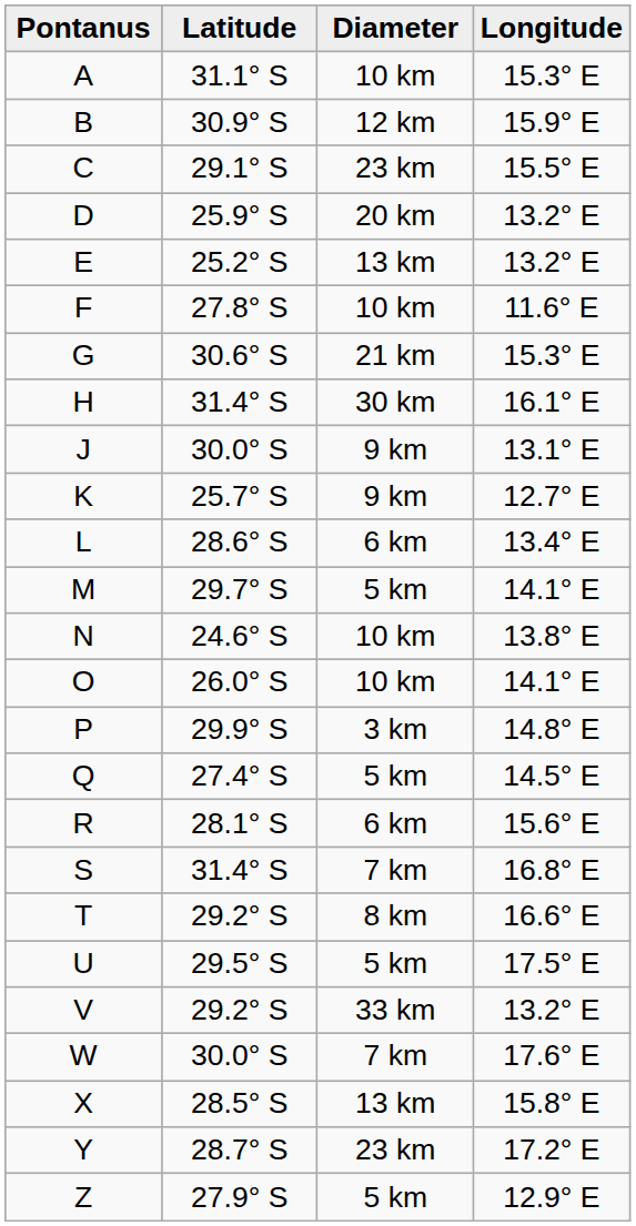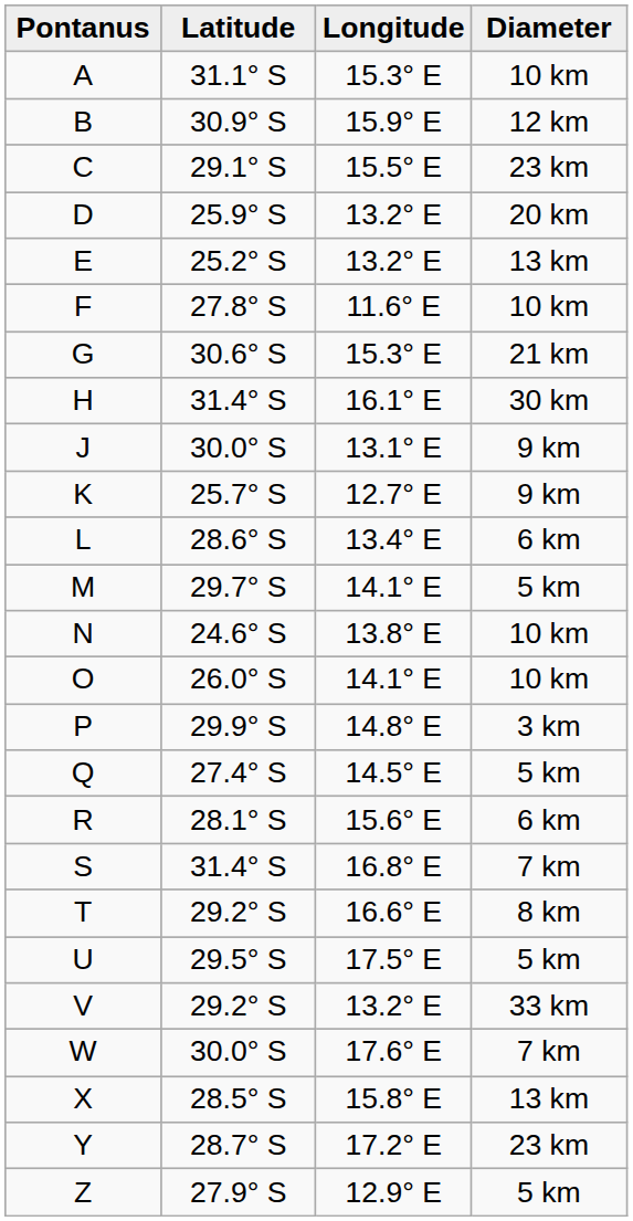columns swapped: Longitude <-> Diameter
